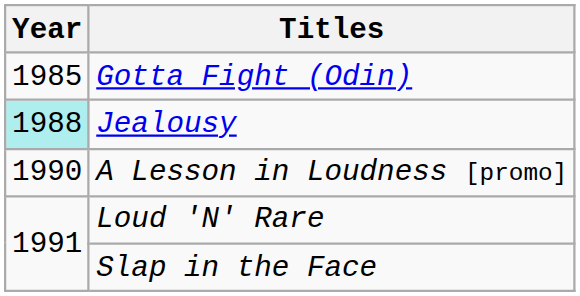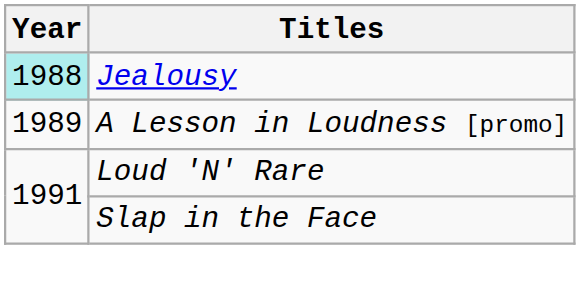- row: 1985 | Gotta Fight (Odin)
A Lesson in Loudness [promo] | Year: 1990 -> 1989
